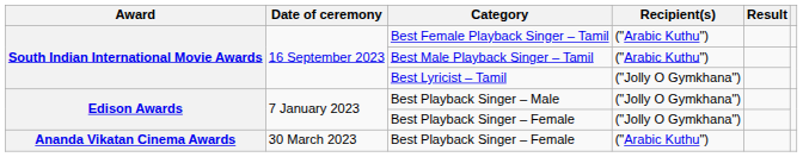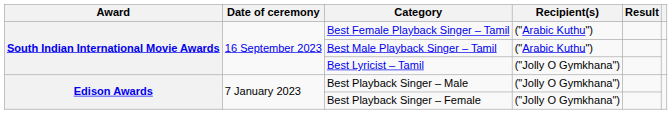- row: Ananda Vikatan Cinema Awards | 30 March 2023 | Best Playback Singer – Female | ("Arabic Kuthu")
